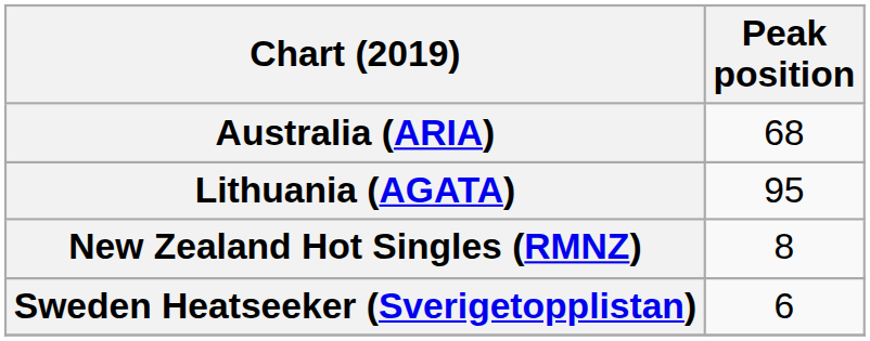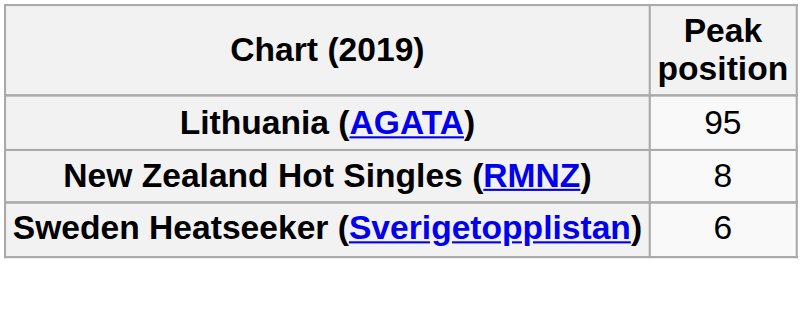- row: Australia (ARIA) | 68
